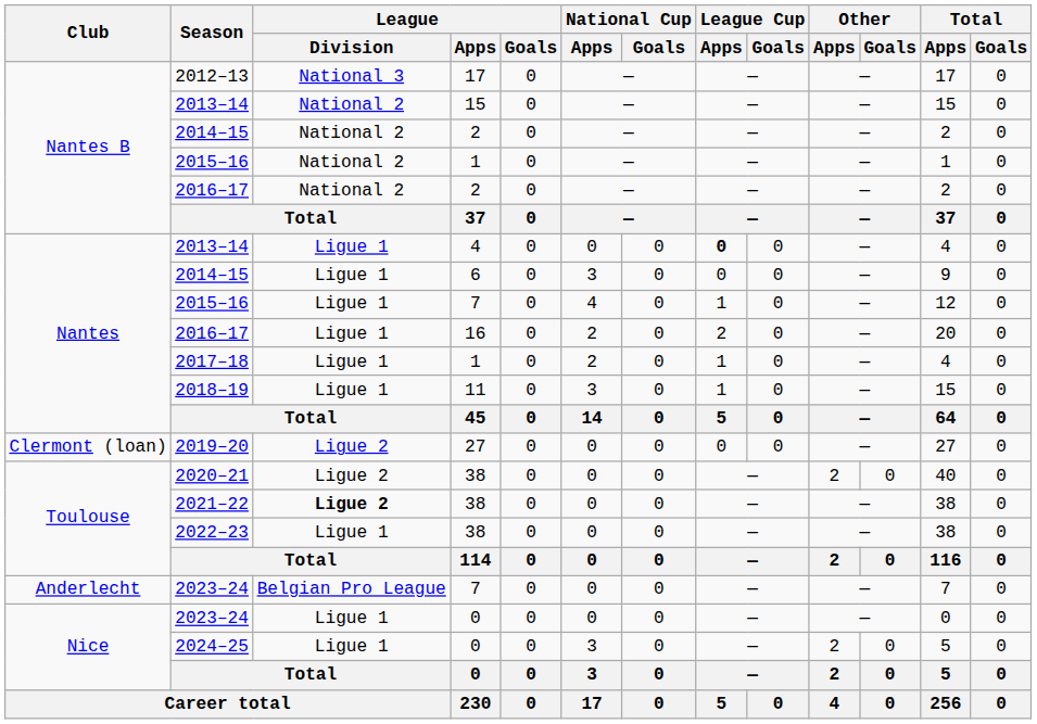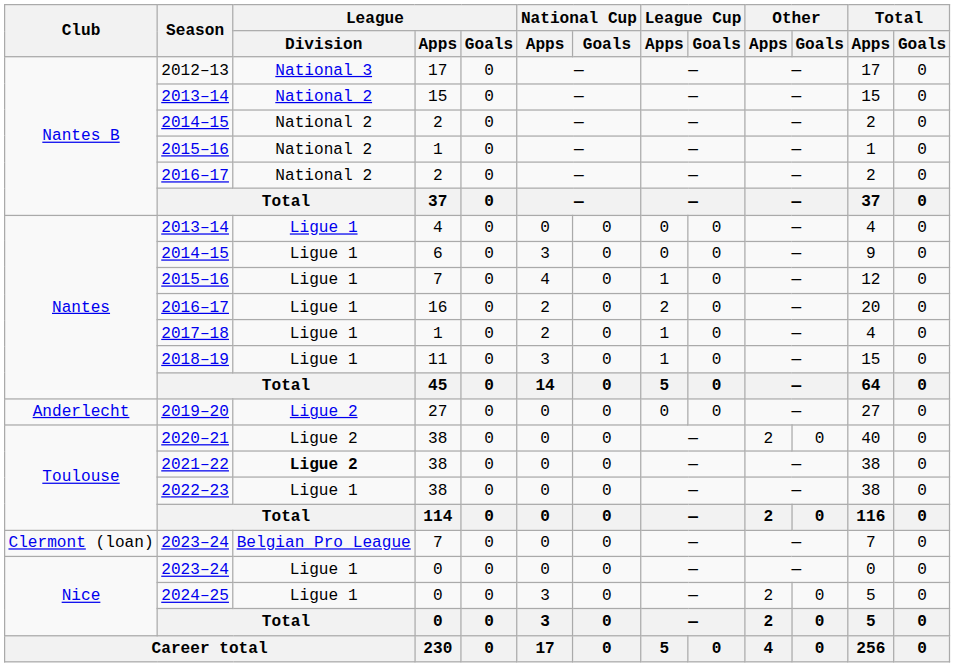2013–14 / 4 | League Cup / Apps: bold -> normal
2019–20 | Club: Clermont (loan) -> Anderlecht
2023–24 / 7 | Club: Anderlecht -> Clermont (loan)
